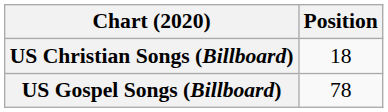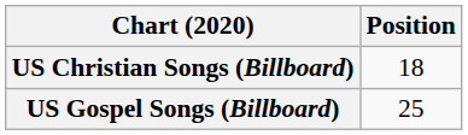US Gospel Songs (Billboard) | Position: 78 -> 25
